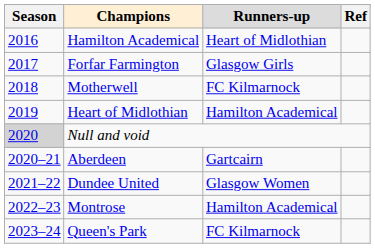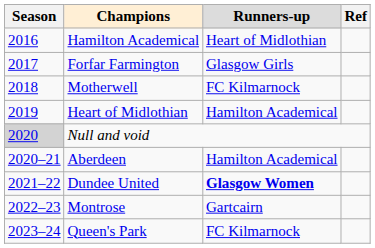Aberdeen | Runners-up: Gartcairn -> Hamilton Academical
Dundee United | Runners-up: normal -> bold
Montrose | Runners-up: Hamilton Academical -> Gartcairn
